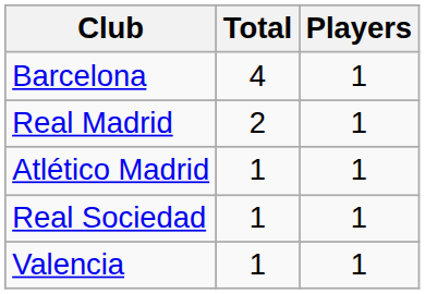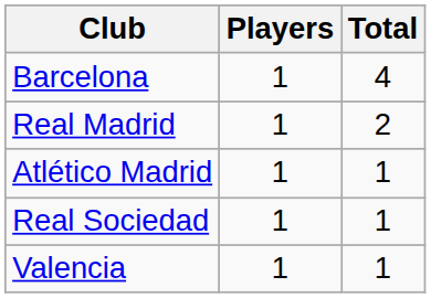columns swapped: Players <-> Total
